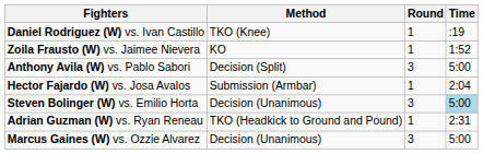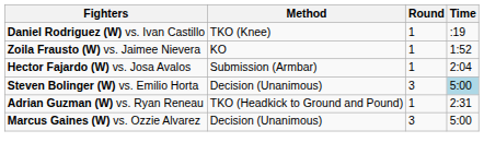- row: Anthony Avila (W) vs. Pablo Sabori | Decision (Split) | 3 | 5:00
